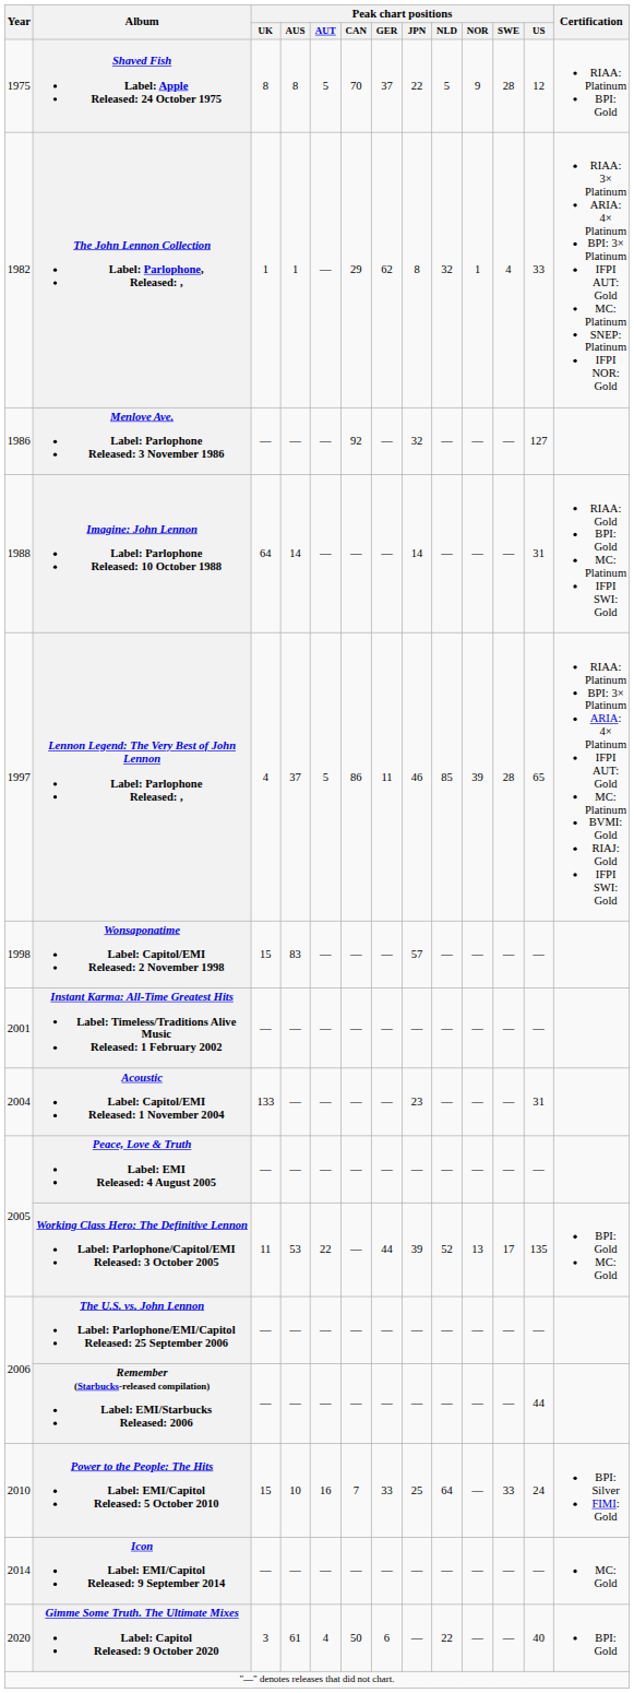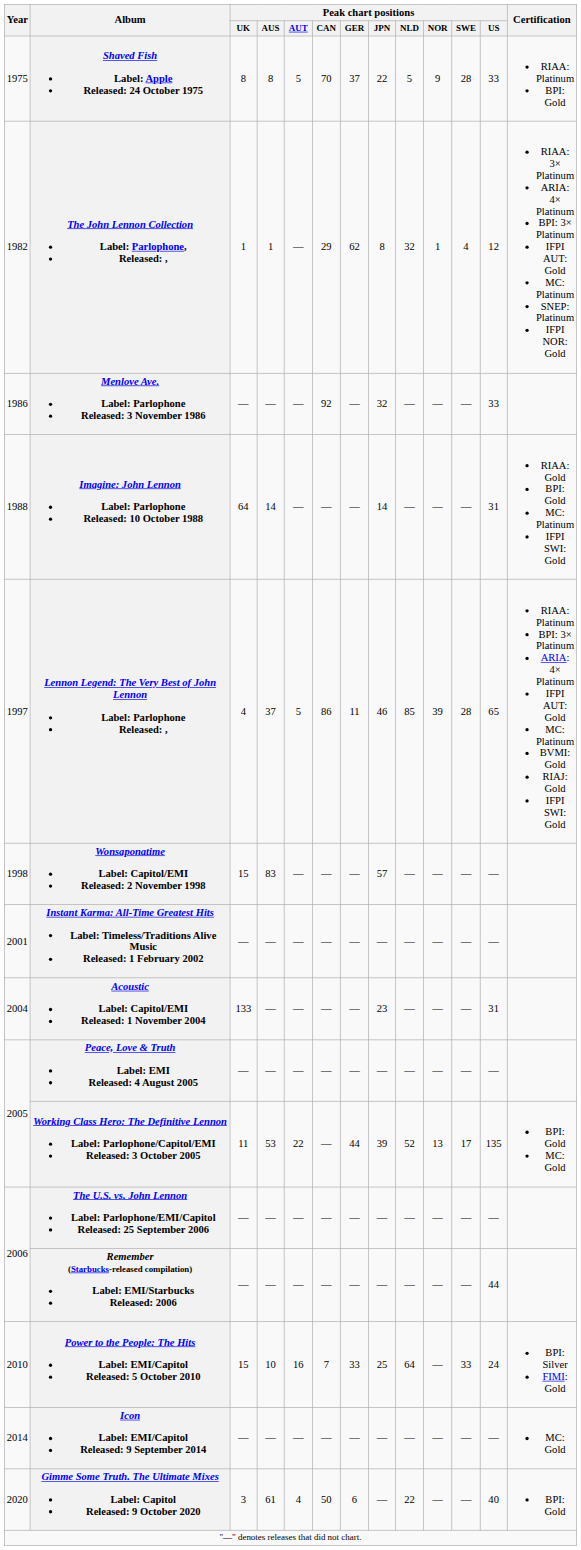Shaved Fish Label: Apple Released: 24 October 1975 | Peak chart positions / US: 12 -> 33
The John Lennon Collection Label: Parlophone, Released: , | Peak chart positions / US: 33 -> 12
Menlove Ave. Label: Parlophone Released: 3 November 1986 | Peak chart positions / US: 127 -> 33
